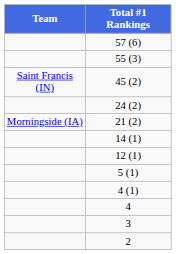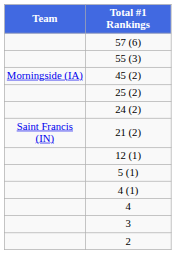45 (2) | Team: Saint Francis (IN) -> Morningside (IA)
+ row: 25 (2)
21 (2) | Team: Morningside (IA) -> Saint Francis (IN)
- row: 14 (1)
